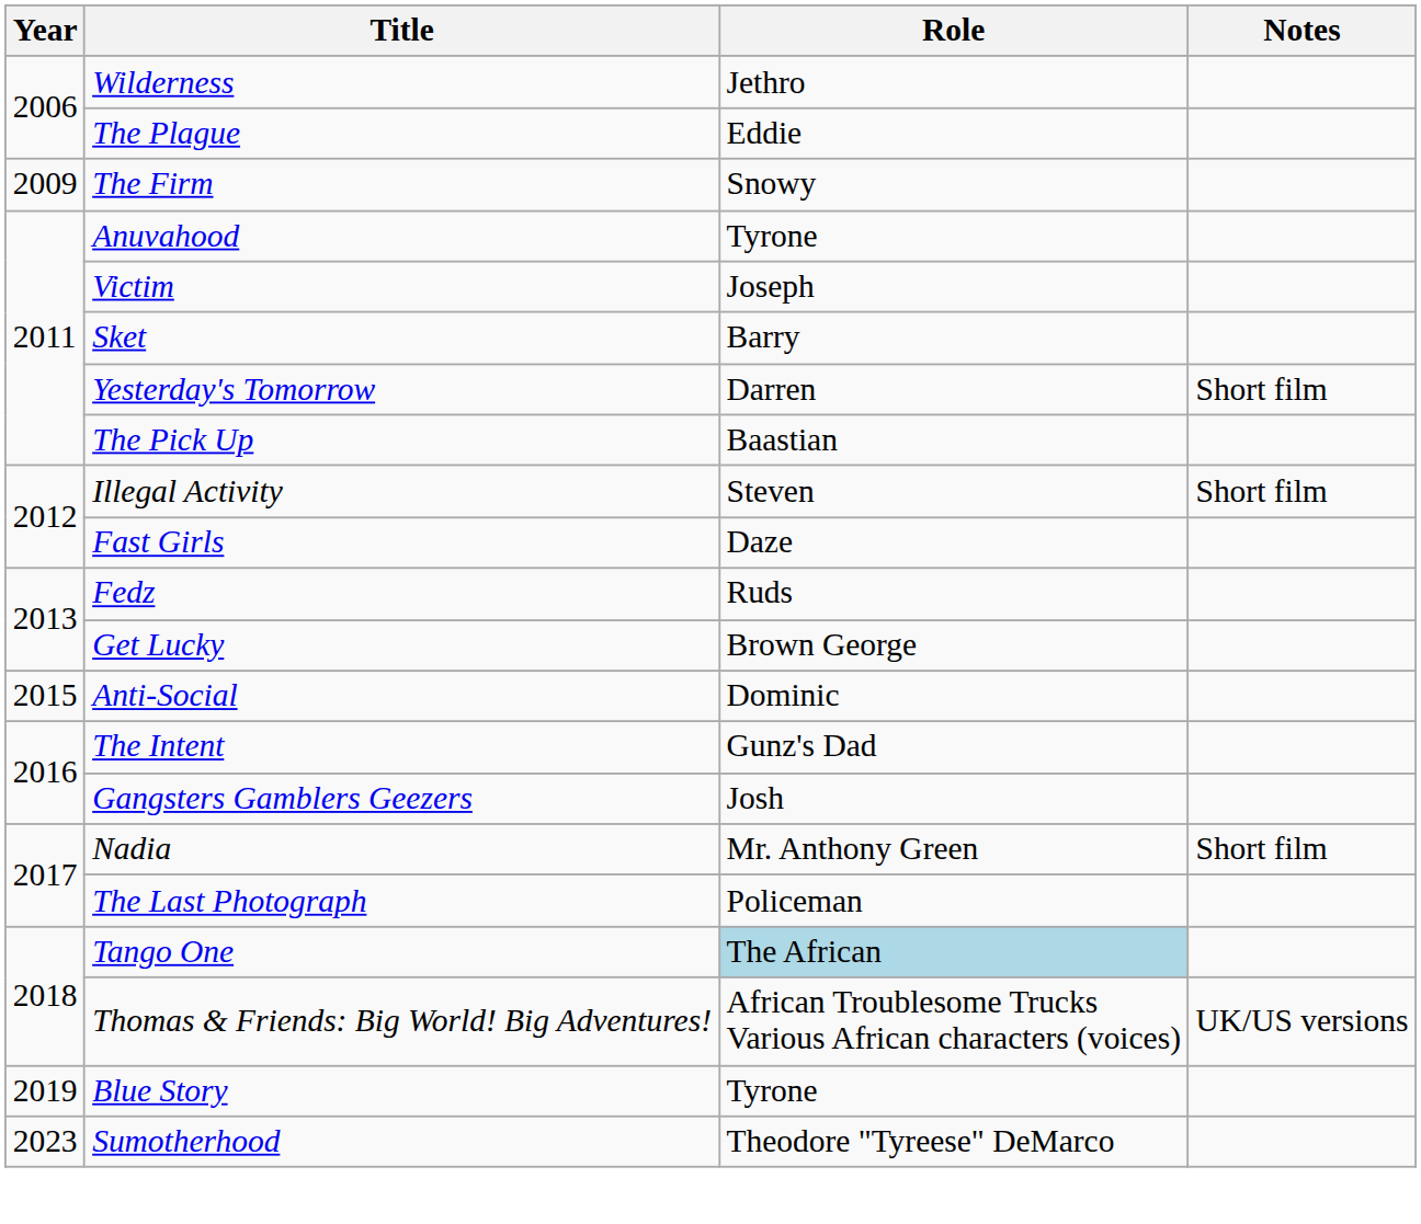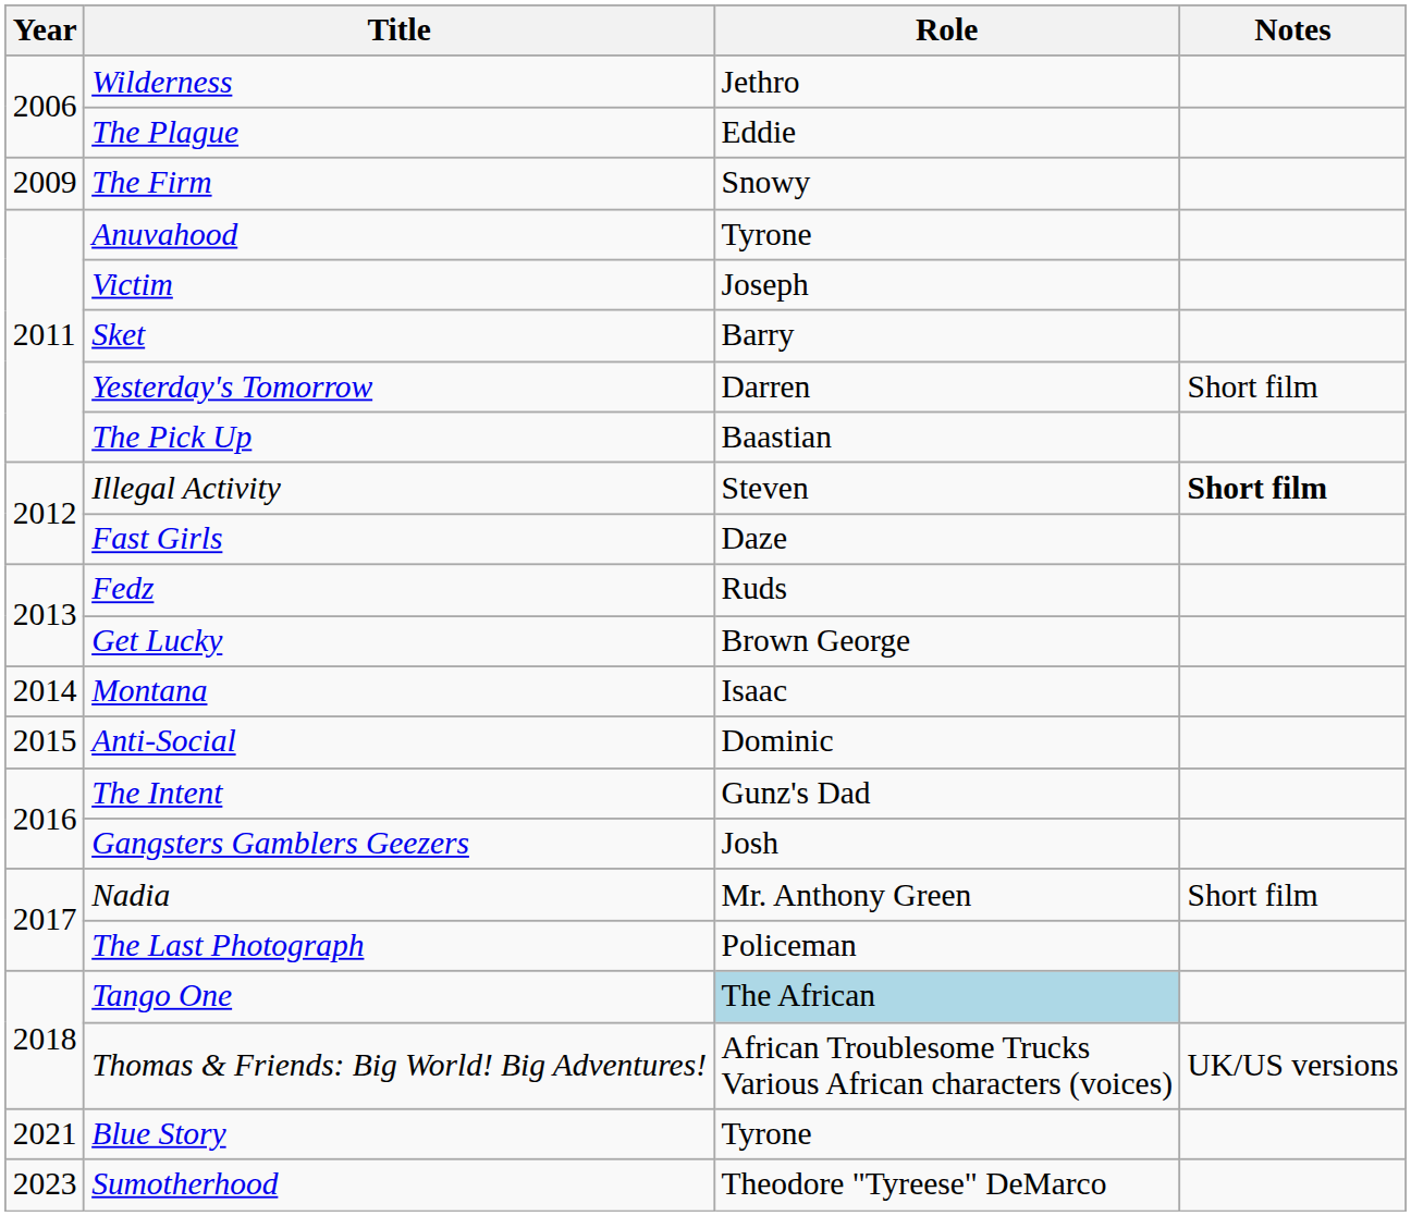Illegal Activity | Notes: normal -> bold
+ row: 2014 | Montana | Isaac
Blue Story | Year: 2019 -> 2021
